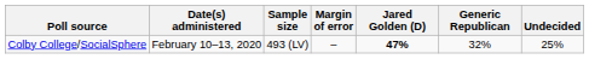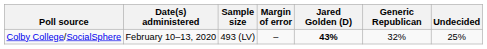Colby College/SocialSphere | Jared Golden (D): 47% -> 43%
